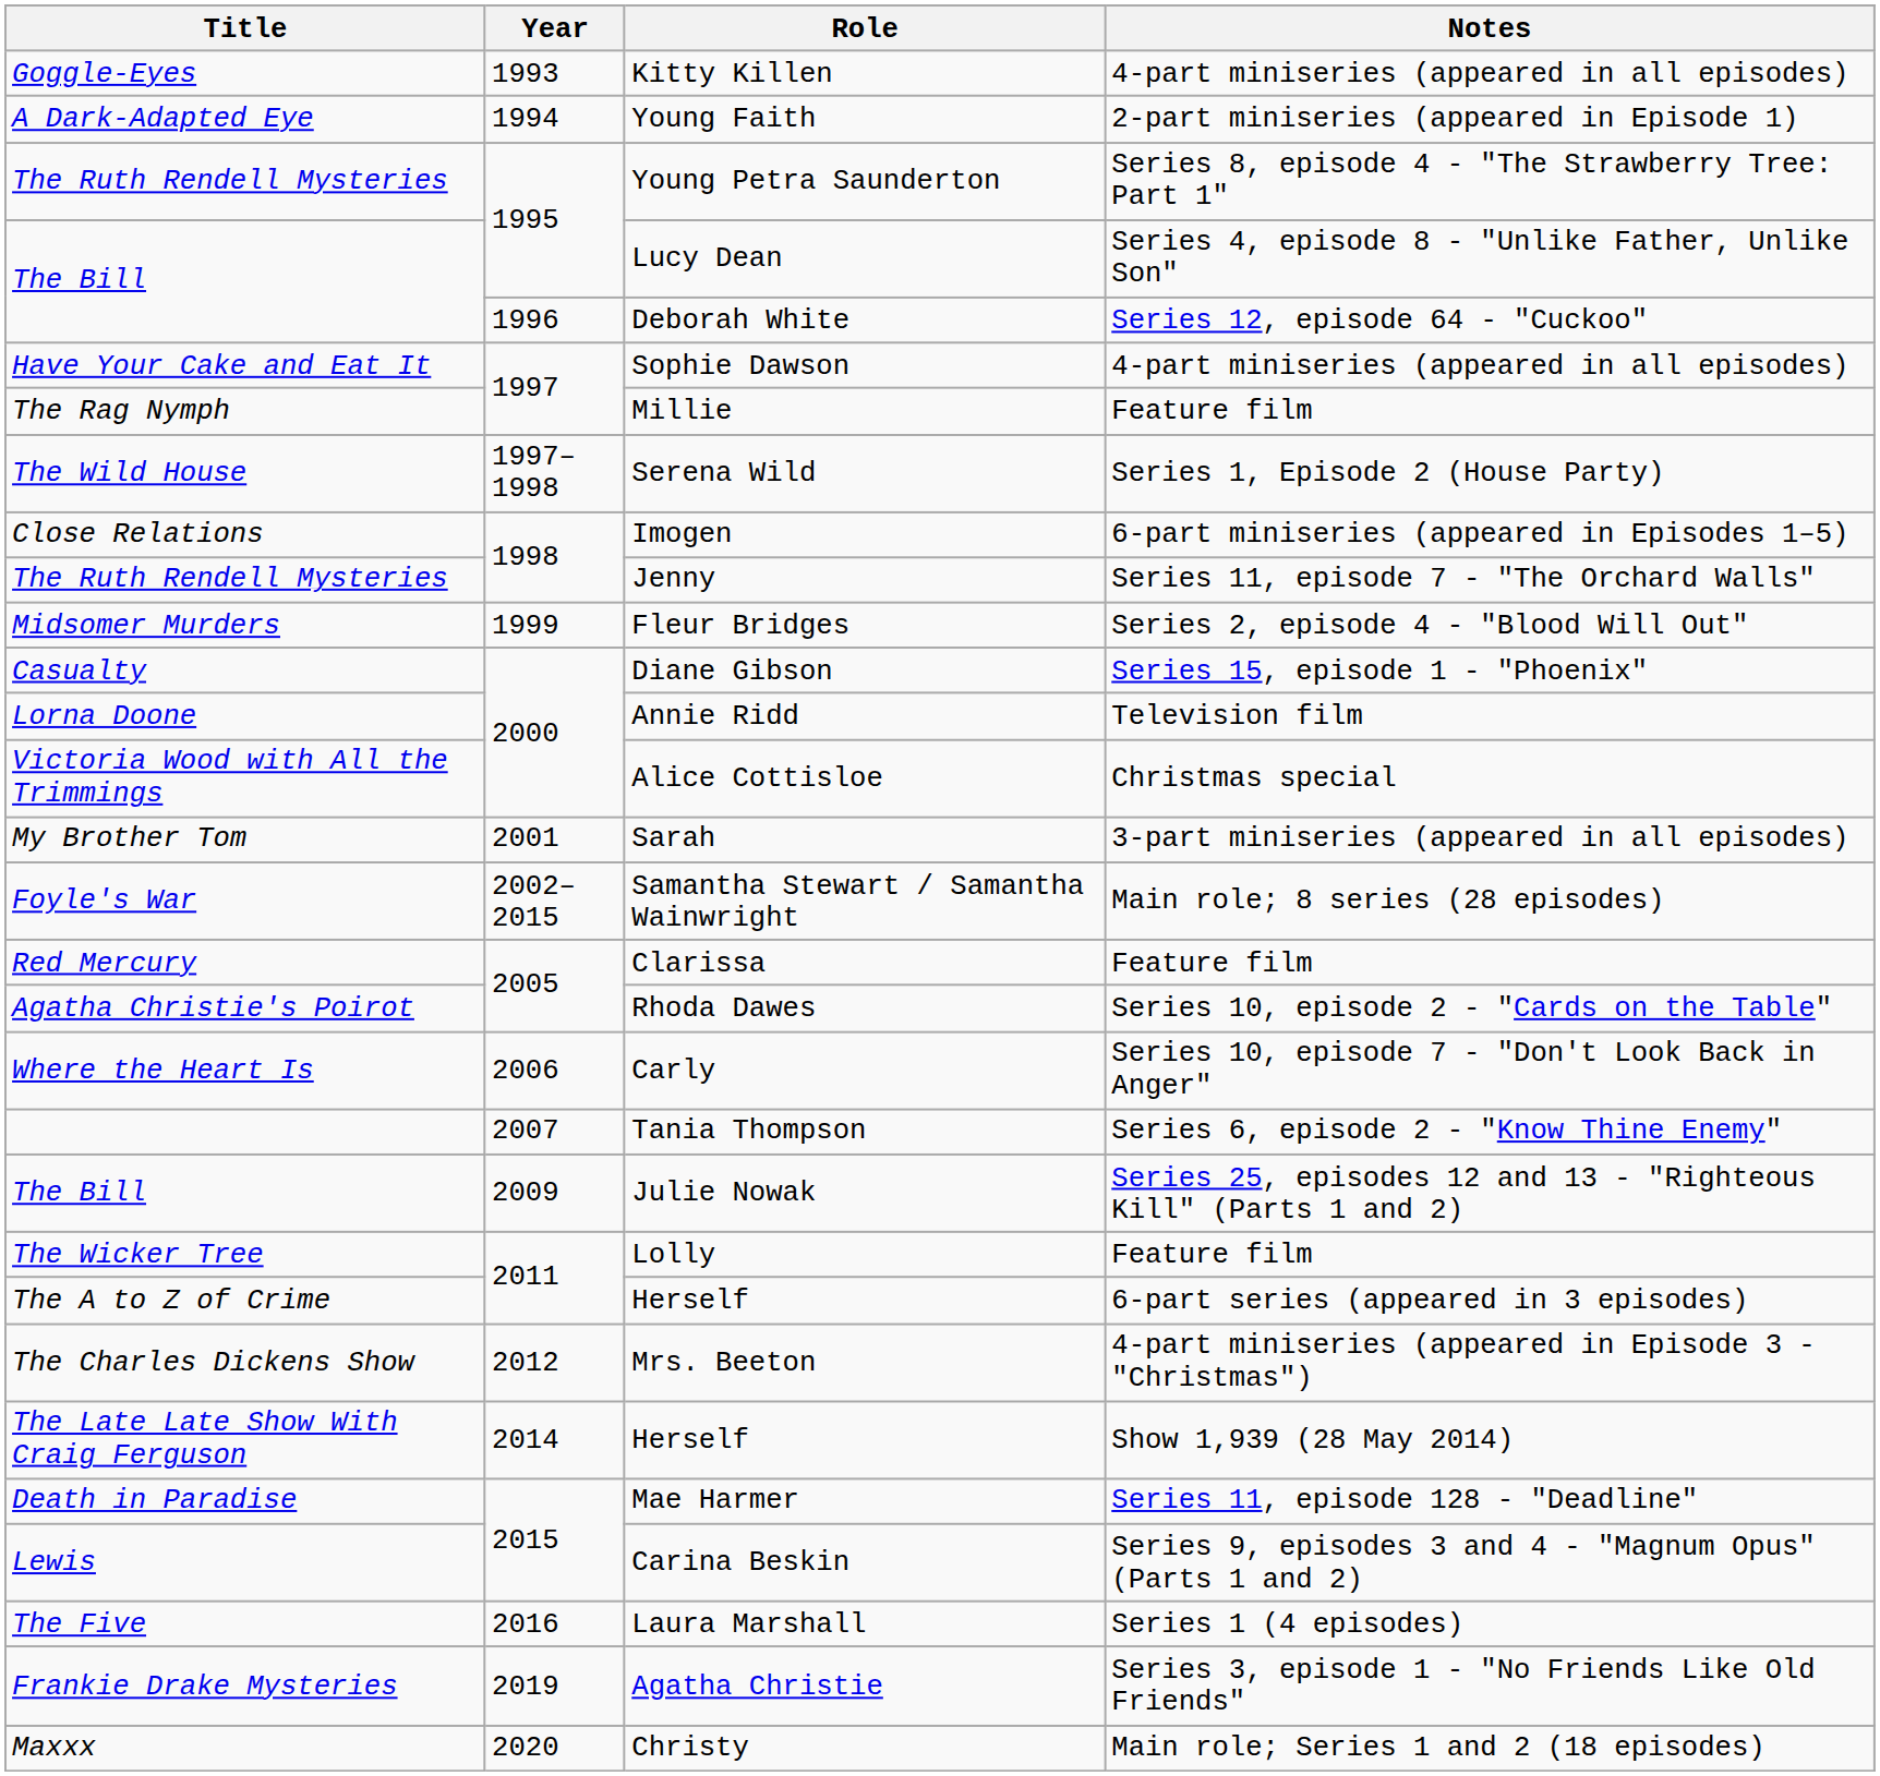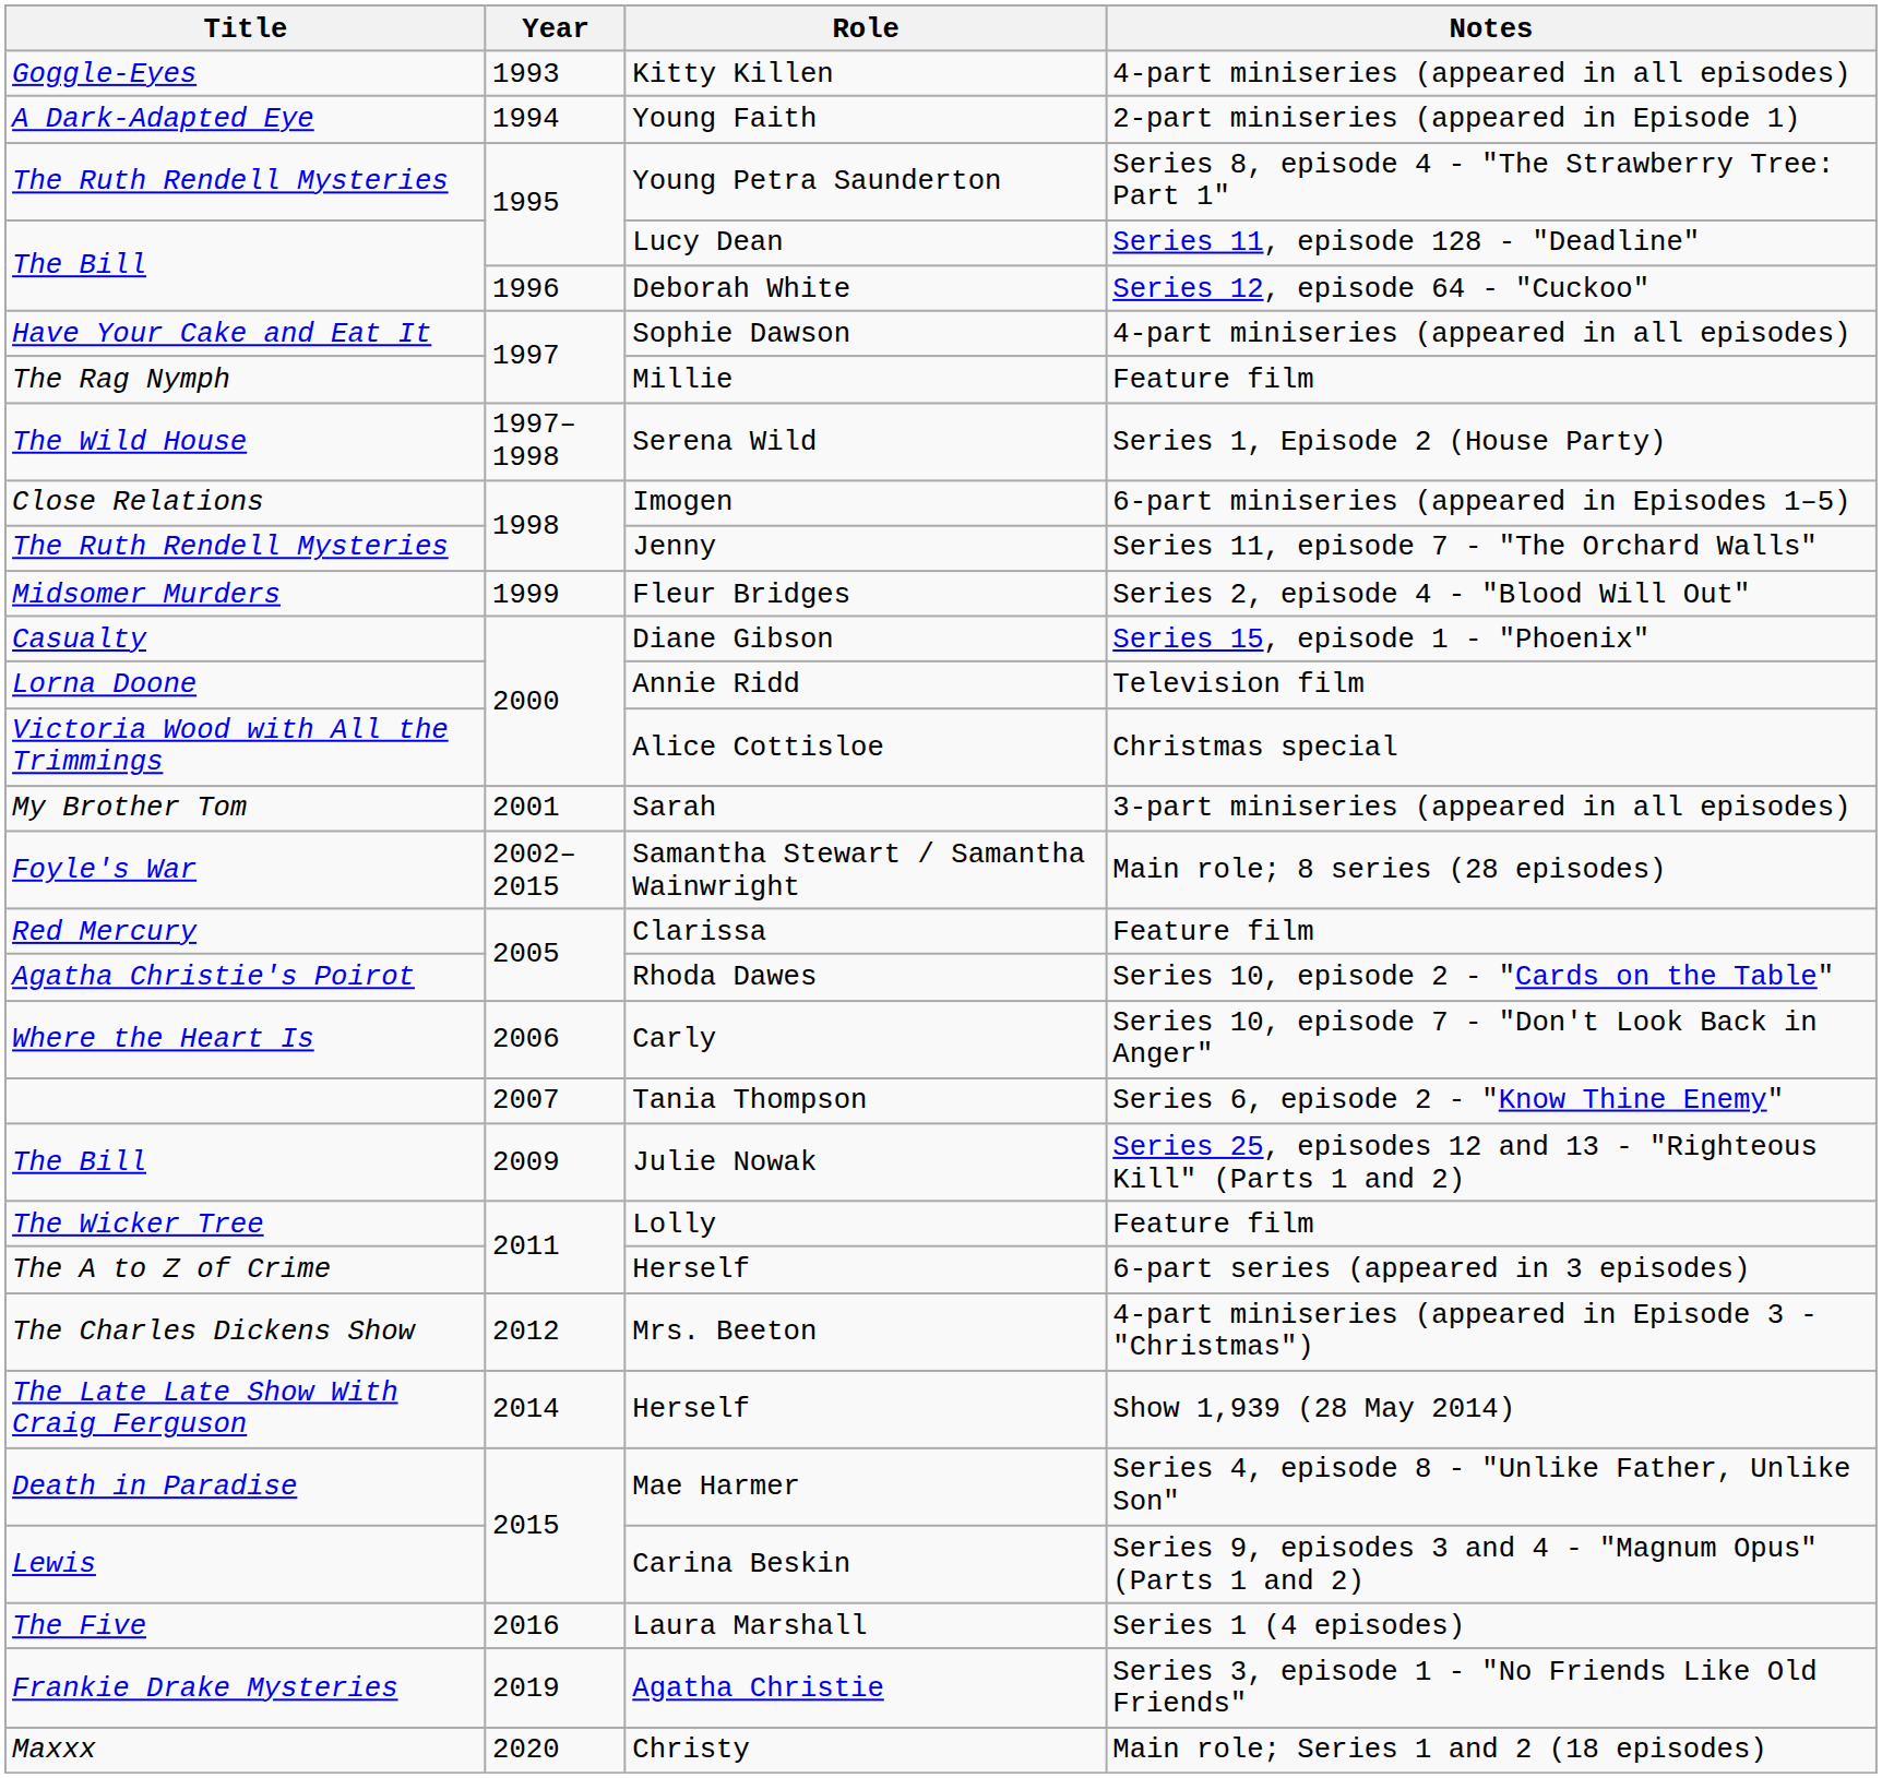Lucy Dean | Notes: Series 4, episode 8 - "Unlike Father, Unlike Son" -> Series 11, episode 128 - "Deadline"
Mae Harmer | Notes: Series 11, episode 128 - "Deadline" -> Series 4, episode 8 - "Unlike Father, Unlike Son"
